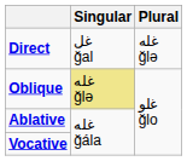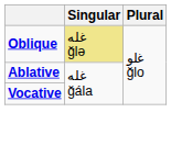- row: Direct | غل ğal | غله ğlə
